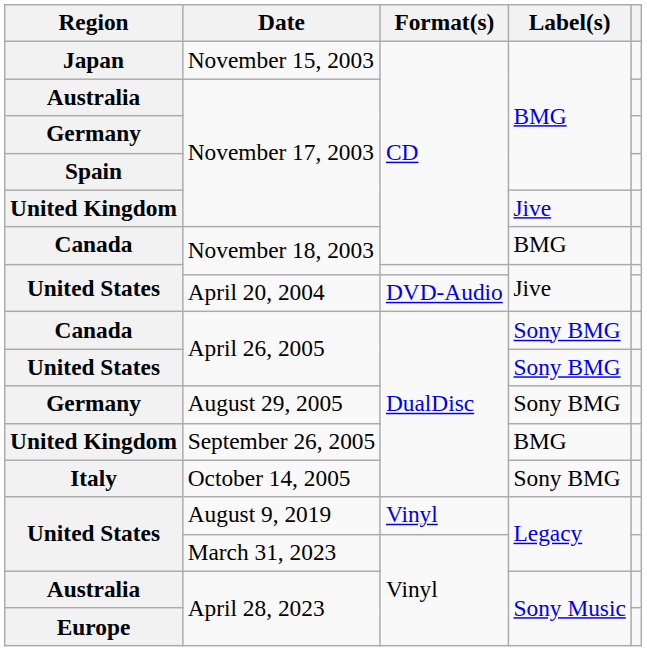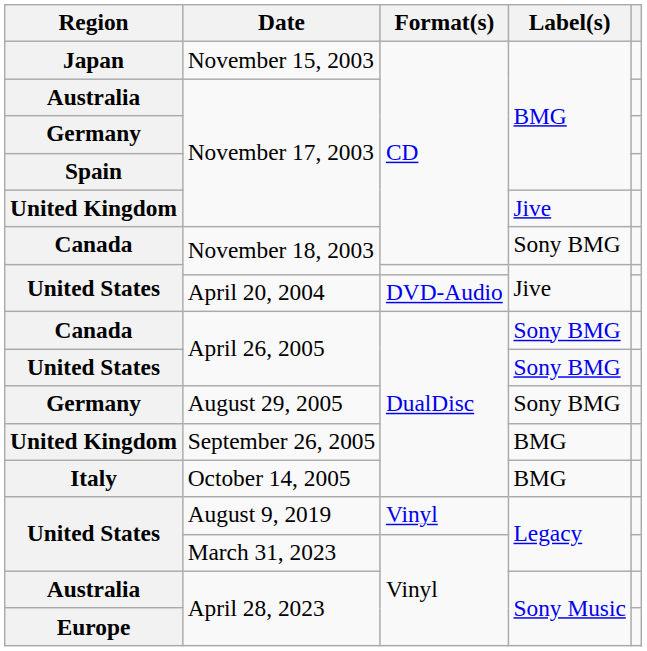Canada / November 18, 2003 | Label(s): BMG -> Sony BMG
October 14, 2005 | Label(s): Sony BMG -> BMG
